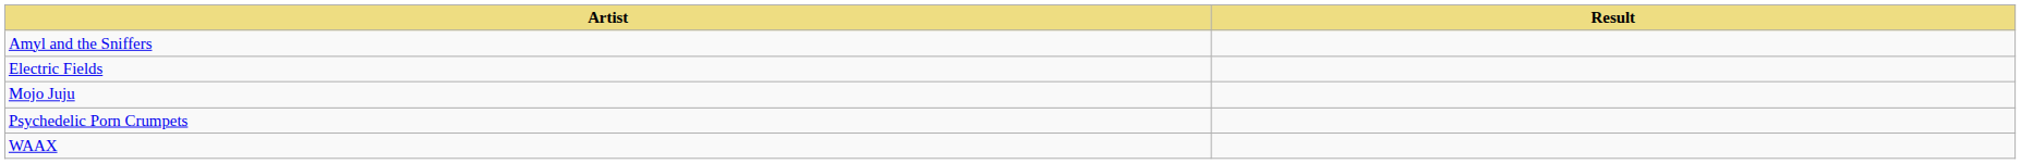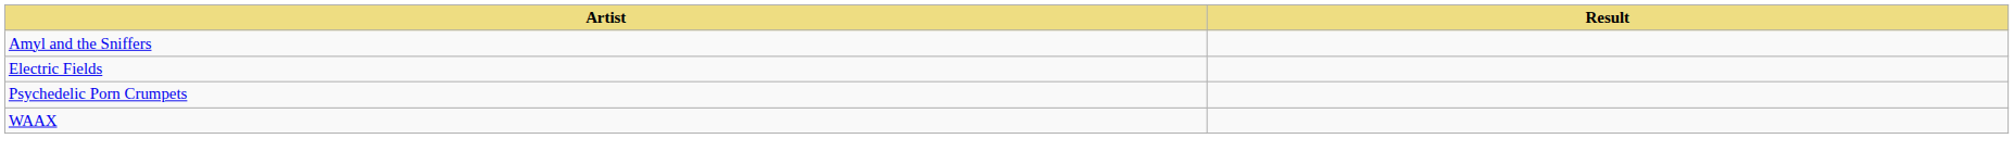- row: Mojo Juju
